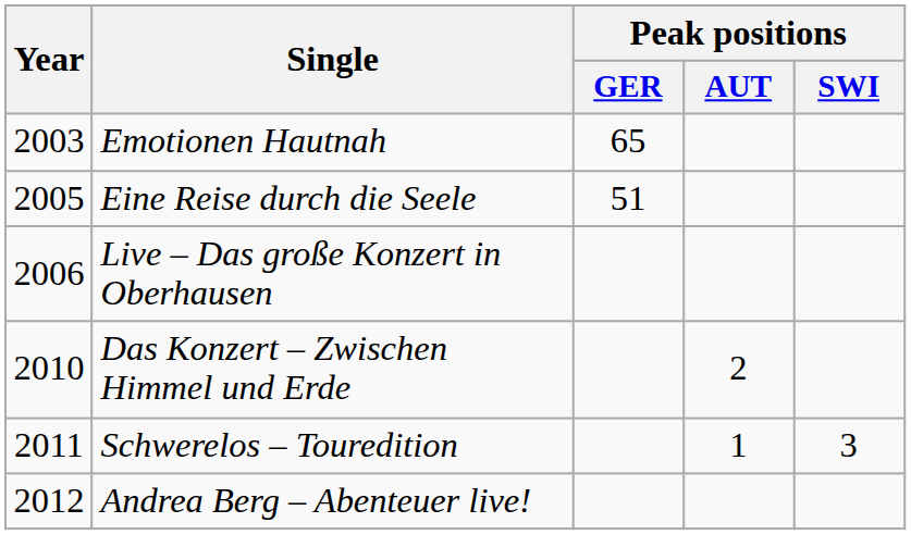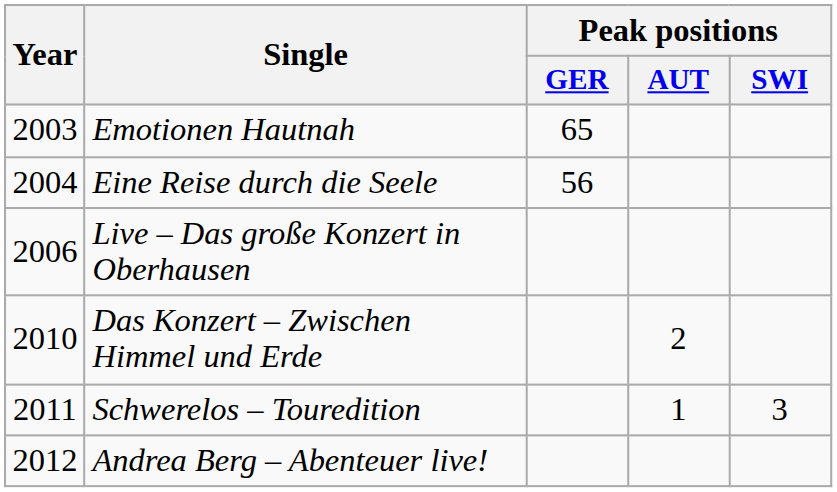Eine Reise durch die Seele | Year: 2005 -> 2004
Eine Reise durch die Seele | Peak positions / GER: 51 -> 56
